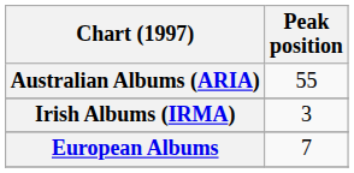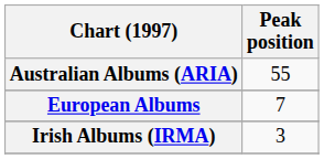rows swapped: European Albums <-> Irish Albums (IRMA)
